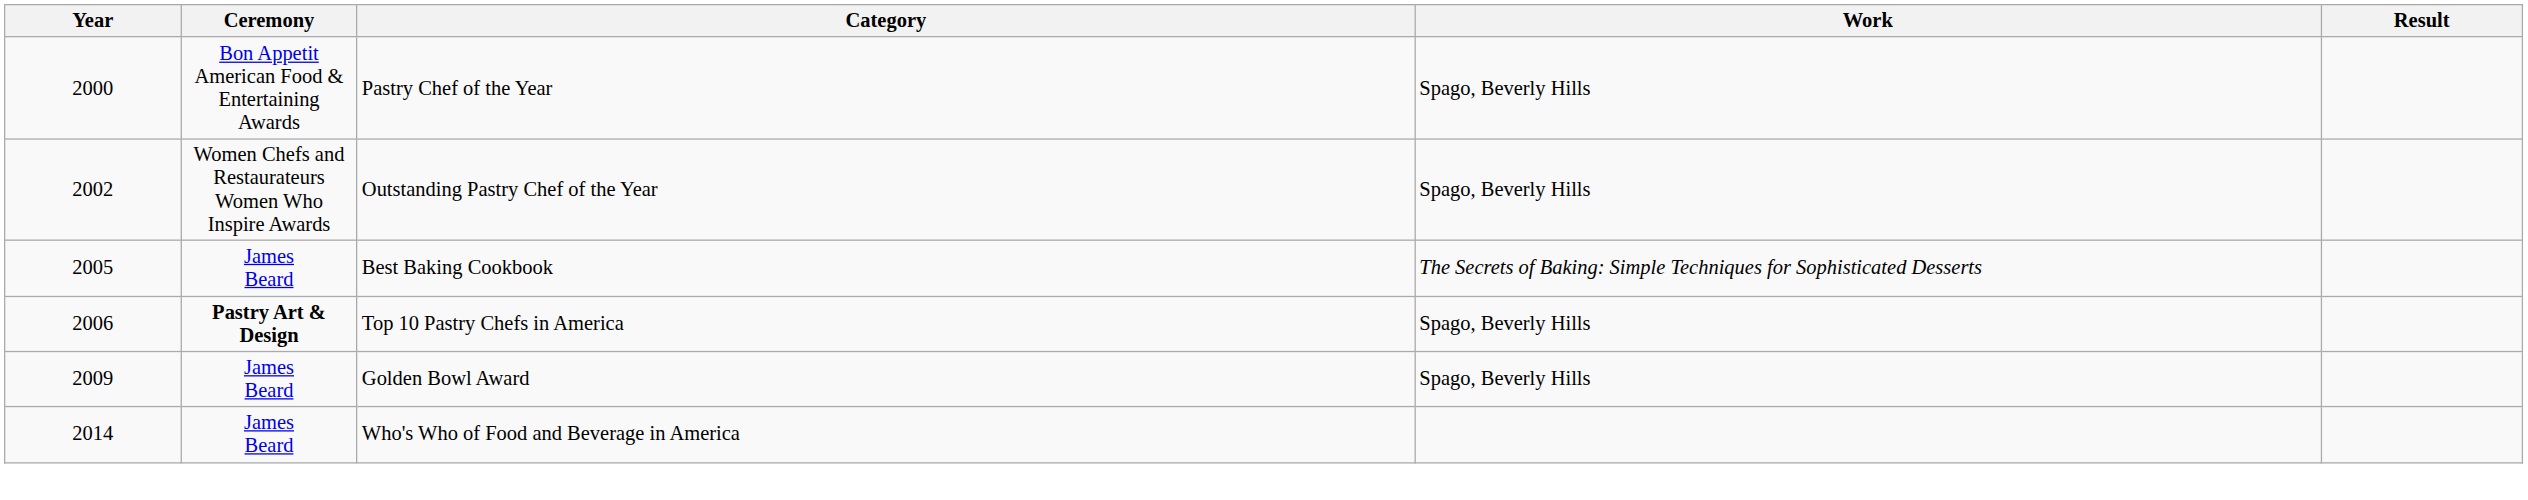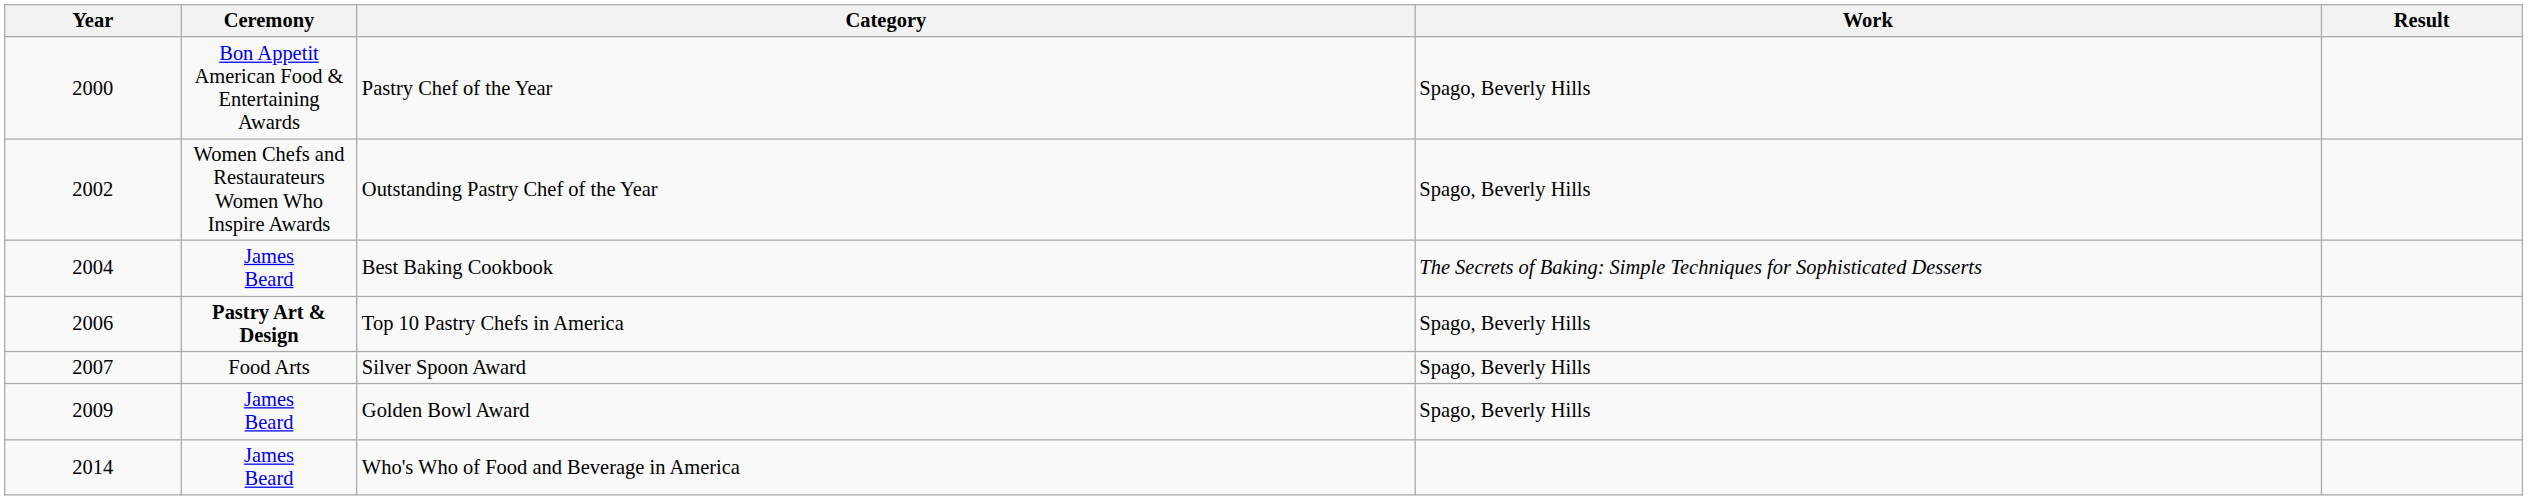Best Baking Cookbook | Year: 2005 -> 2004
+ row: 2007 | Food Arts | Silver Spoon Award | Spago, Beverly Hills
